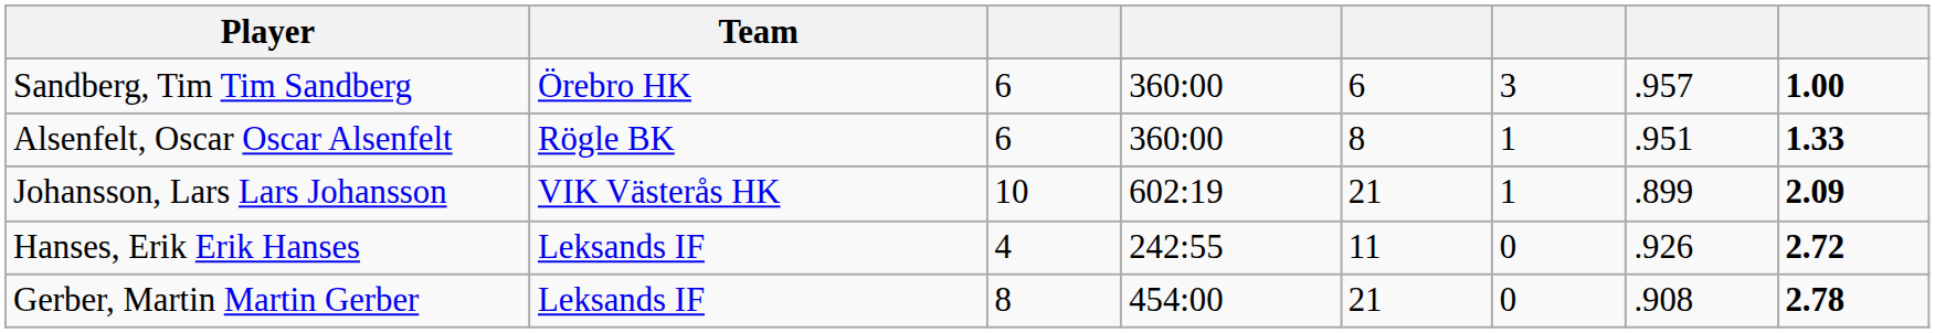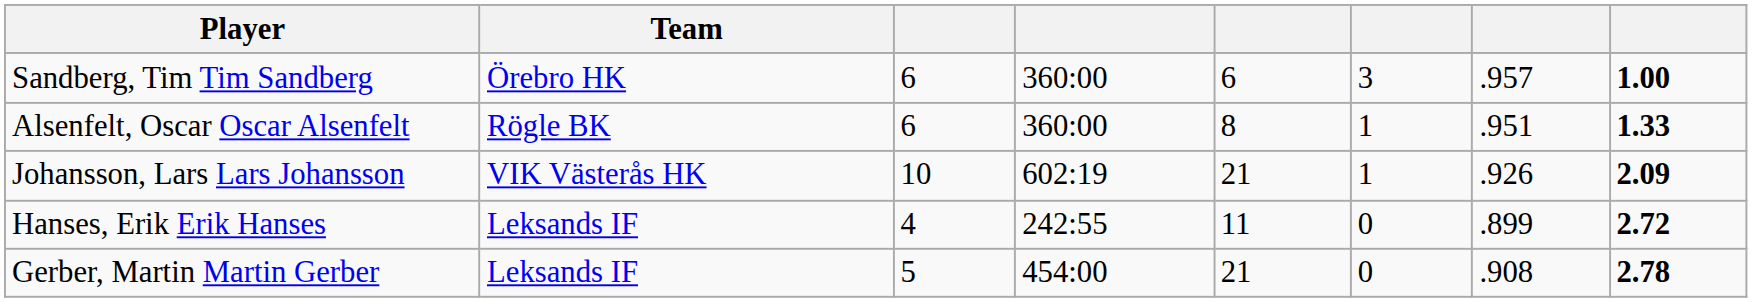Johansson, Lars Lars Johansson | column 7: .899 -> .926
Hanses, Erik Erik Hanses | column 7: .926 -> .899
Gerber, Martin Martin Gerber | column 3: 8 -> 5
